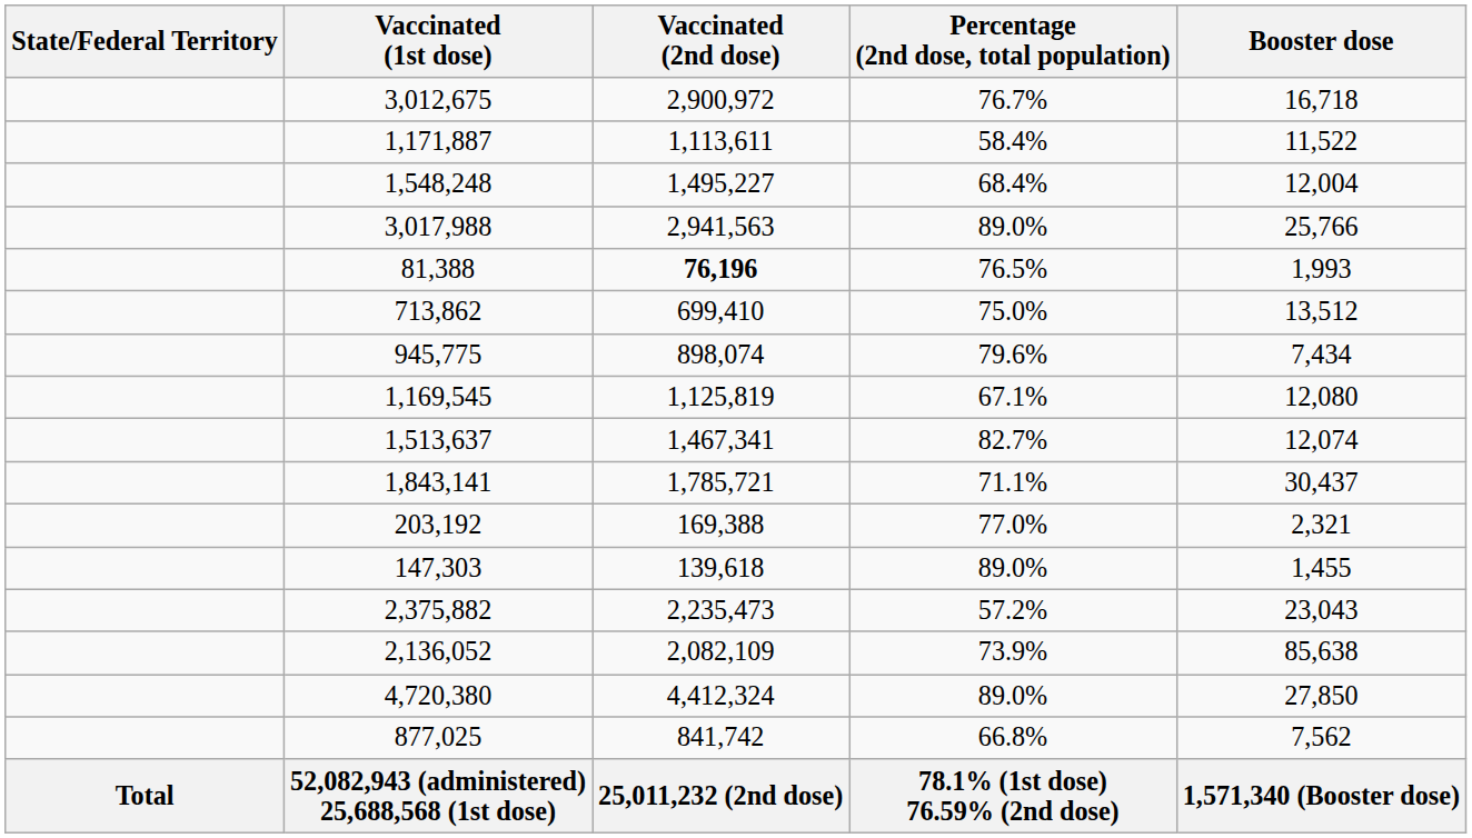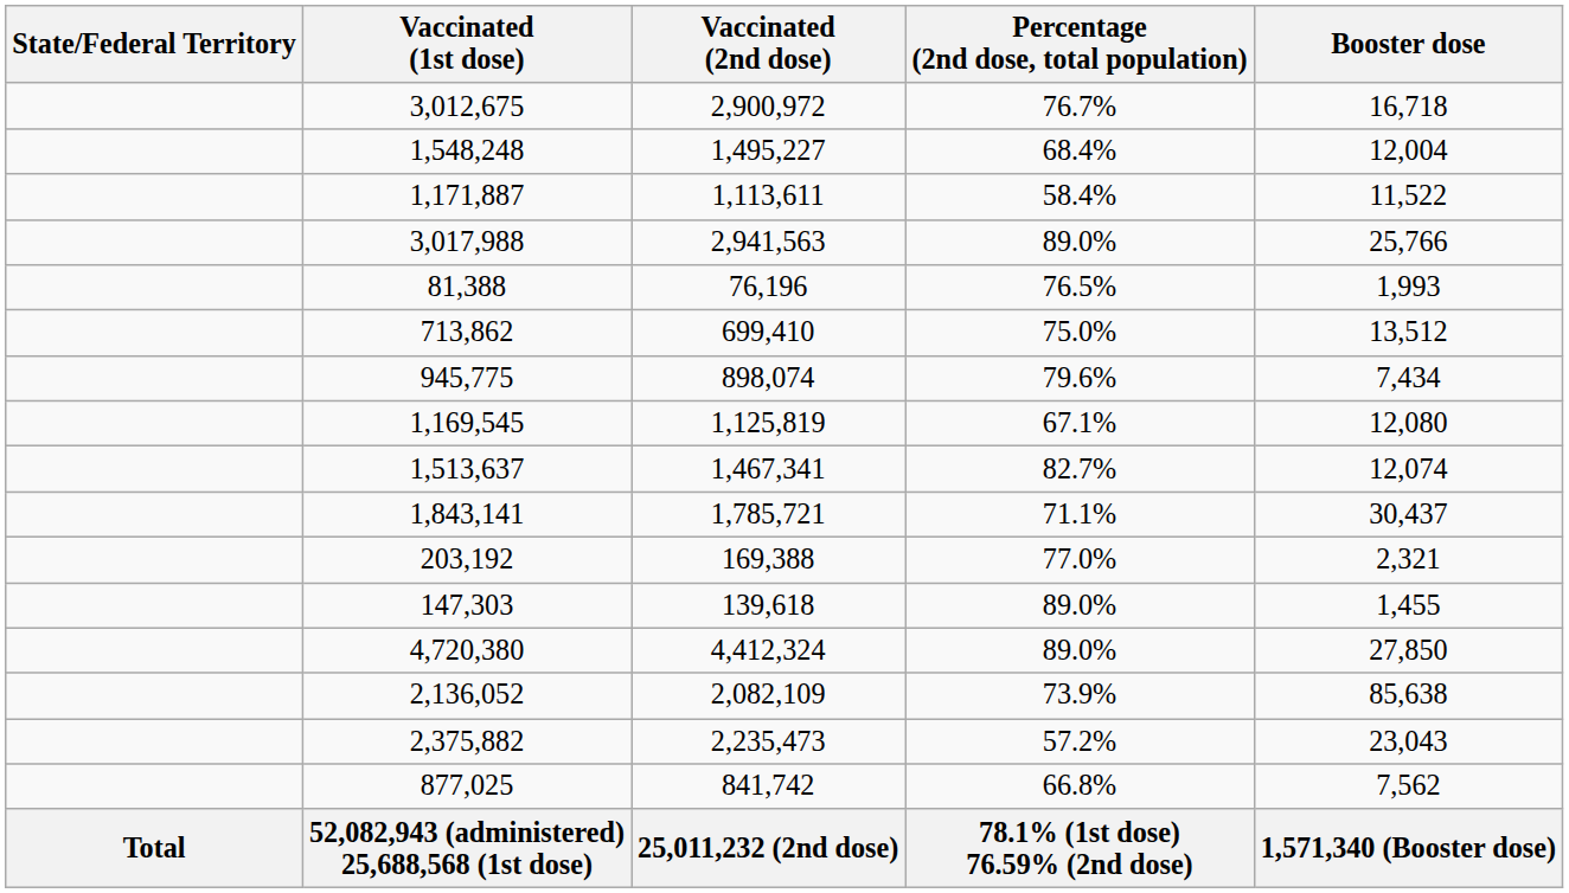rows swapped: 1,548,248 <-> 1,171,887
81,388 | Vaccinated (2nd dose): bold -> normal
rows swapped: 2,375,882 <-> 4,720,380
